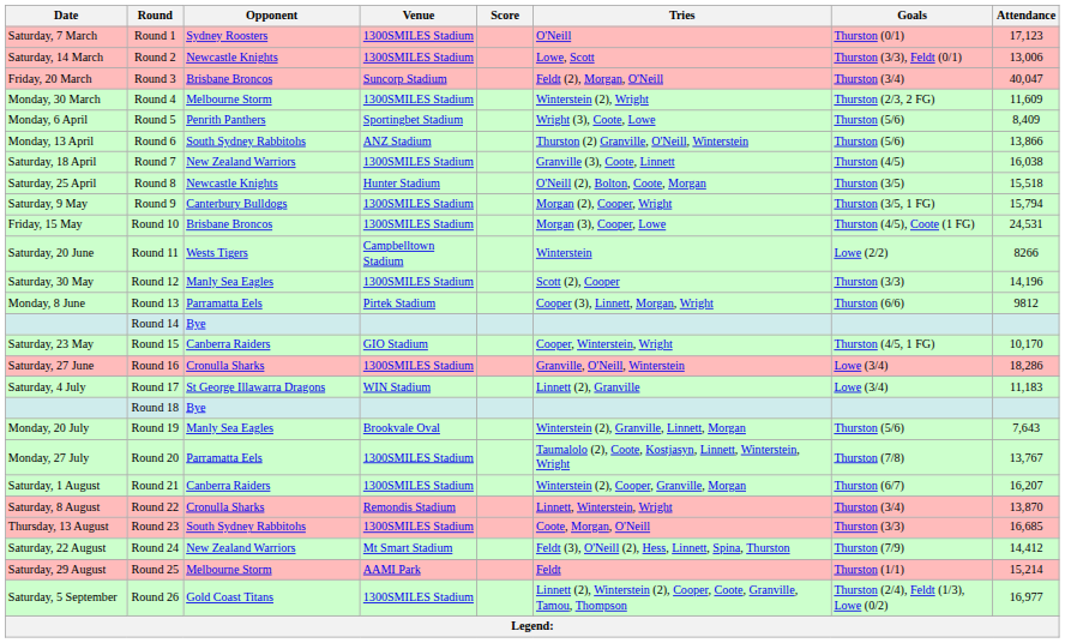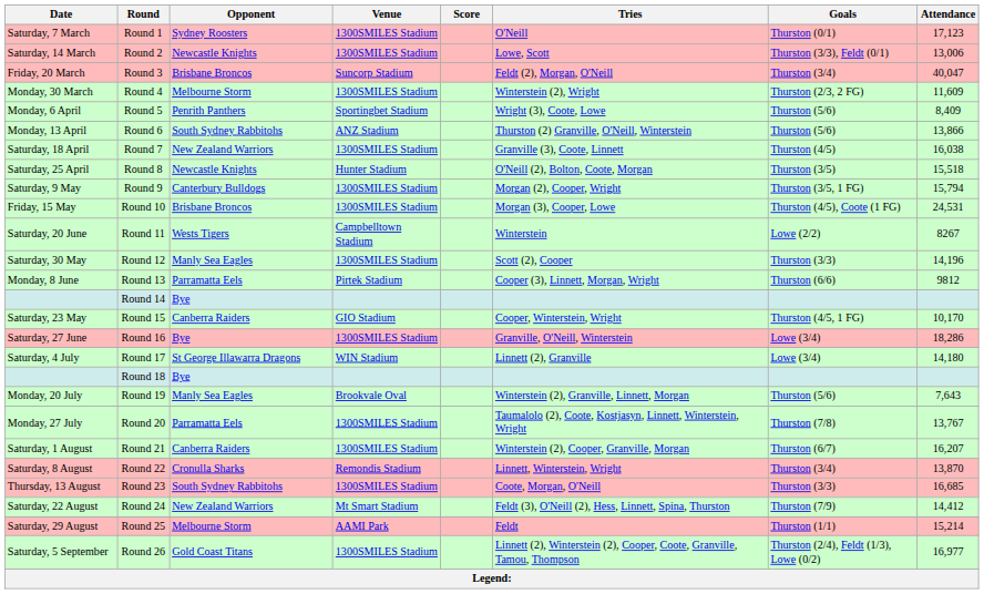Round 11 | Attendance: 8266 -> 8267
Round 16 | Opponent: Cronulla Sharks -> Bye
Round 17 | Attendance: 11,183 -> 14,180
